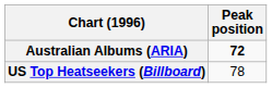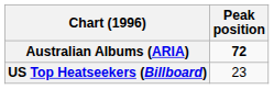US Top Heatseekers (Billboard) | Peak position: 78 -> 23
